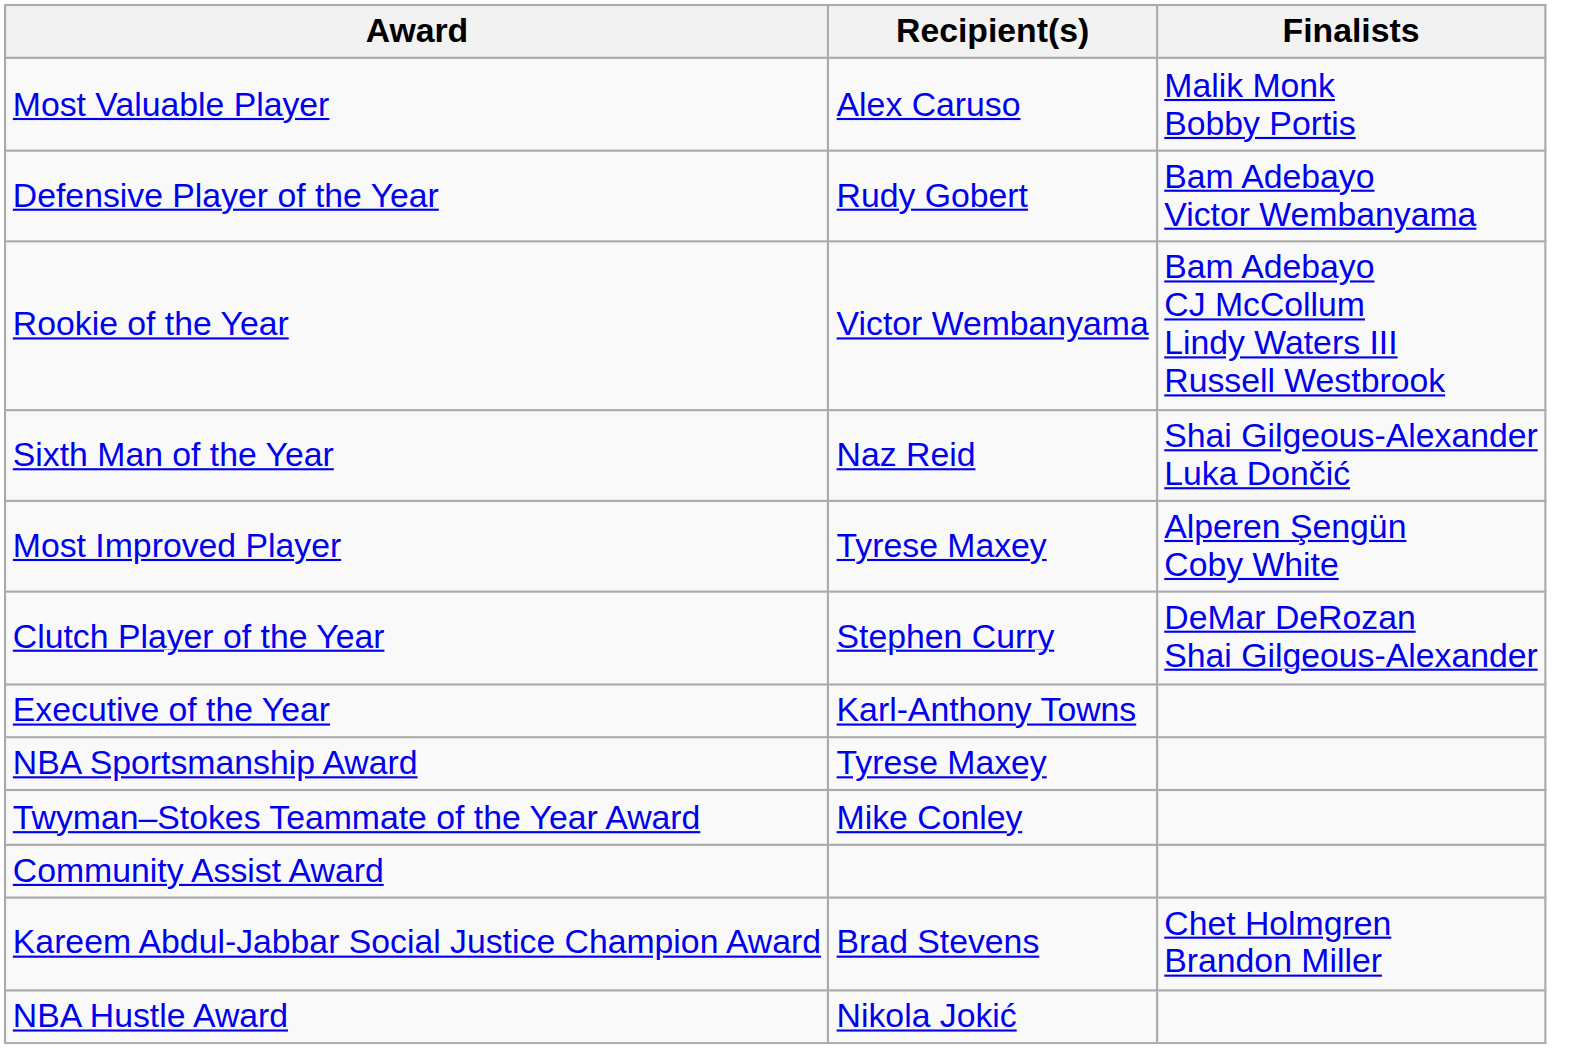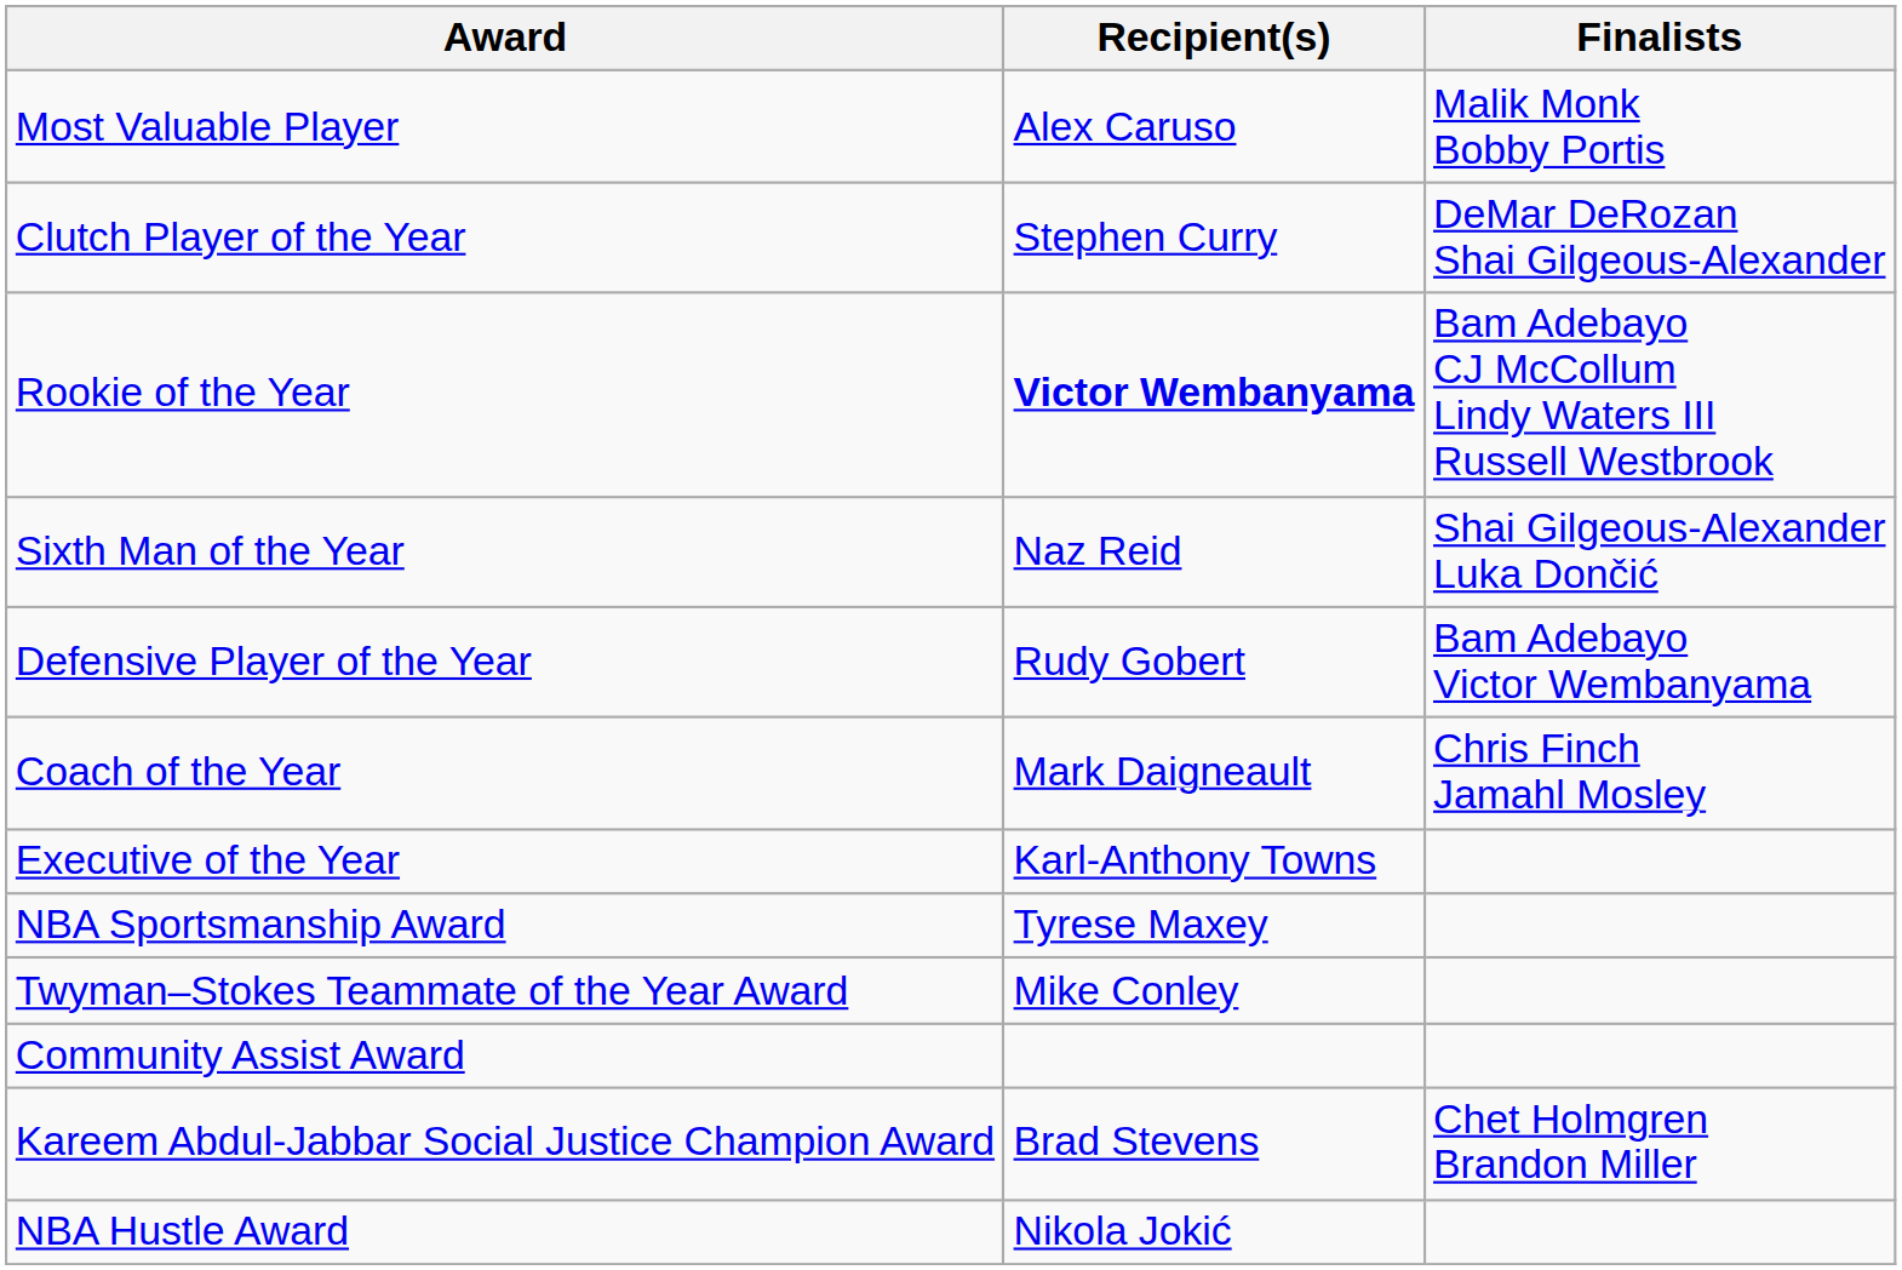rows swapped: Defensive Player of the Year <-> Clutch Player of the Year
Rookie of the Year | Recipient(s): normal -> bold
- row: Most Improved Player | Tyrese Maxey | Alperen Şengün Coby White
+ row: Coach of the Year | Mark Daigneault | Chris Finch Jamahl Mosley
